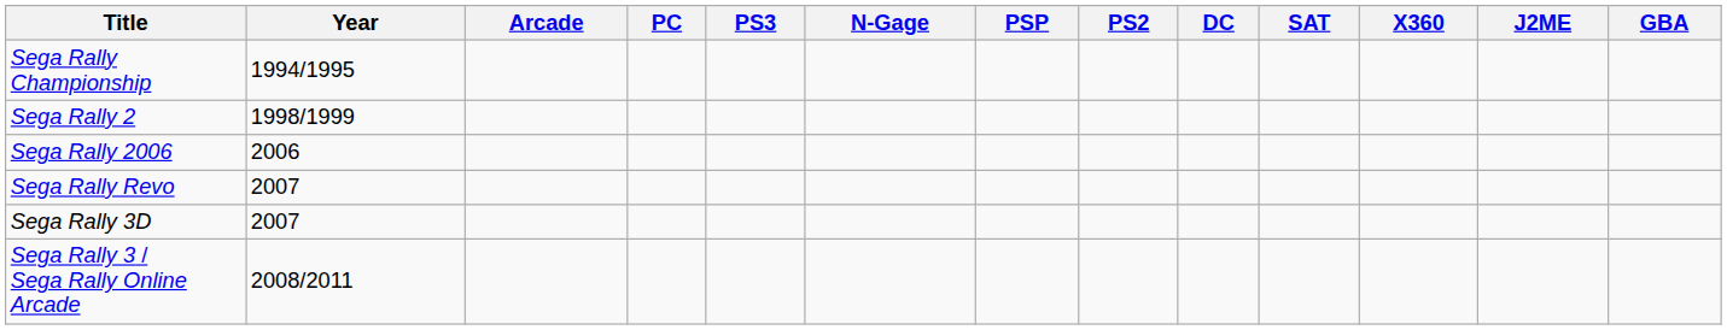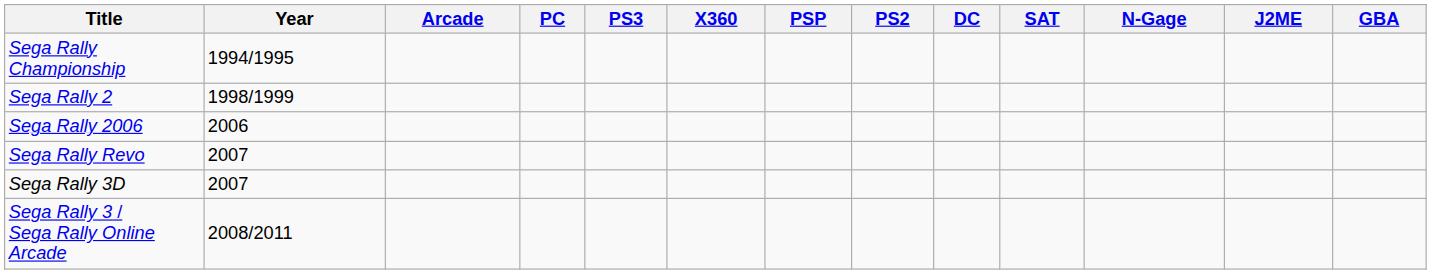columns swapped: X360 <-> N-Gage
